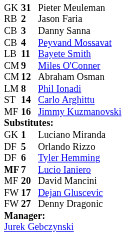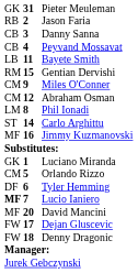+ row: RM | 15 | Gentian Dervishi
Orlando Rizzo | column 1: DF -> CM
Denny Dragonic | column 2: 27 -> 18
